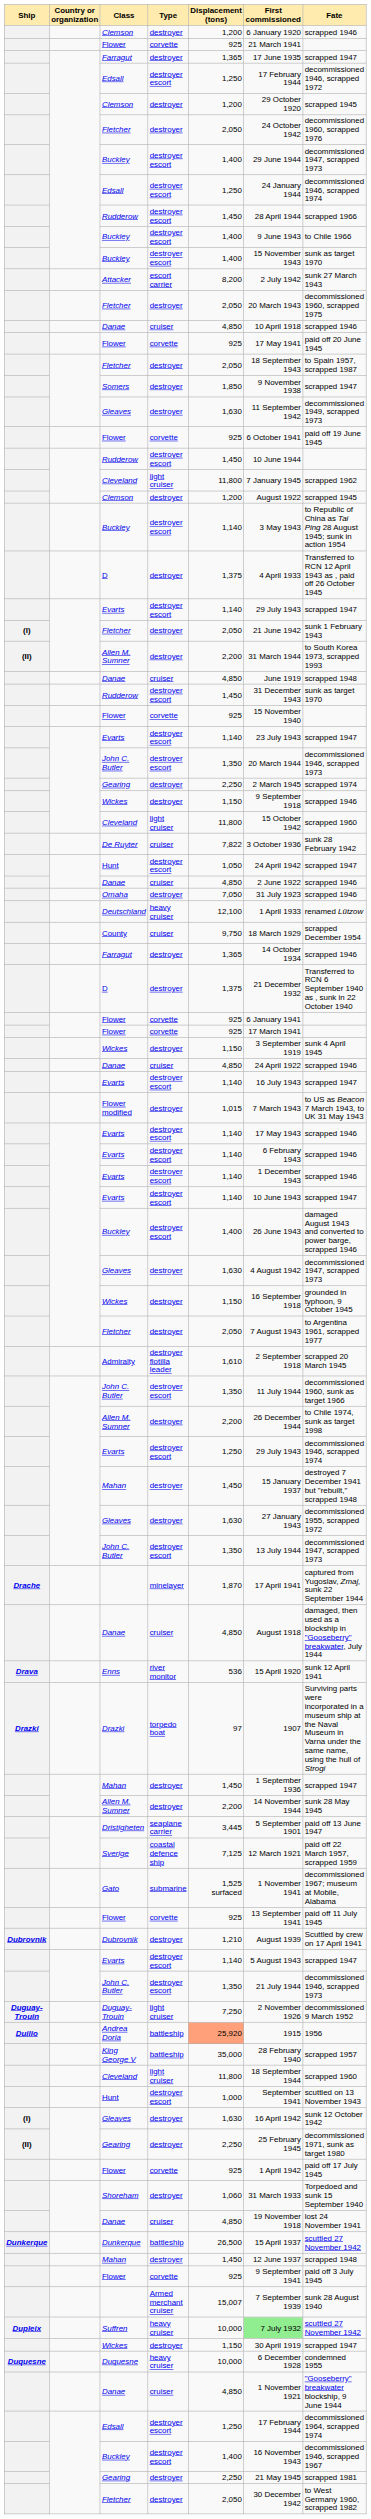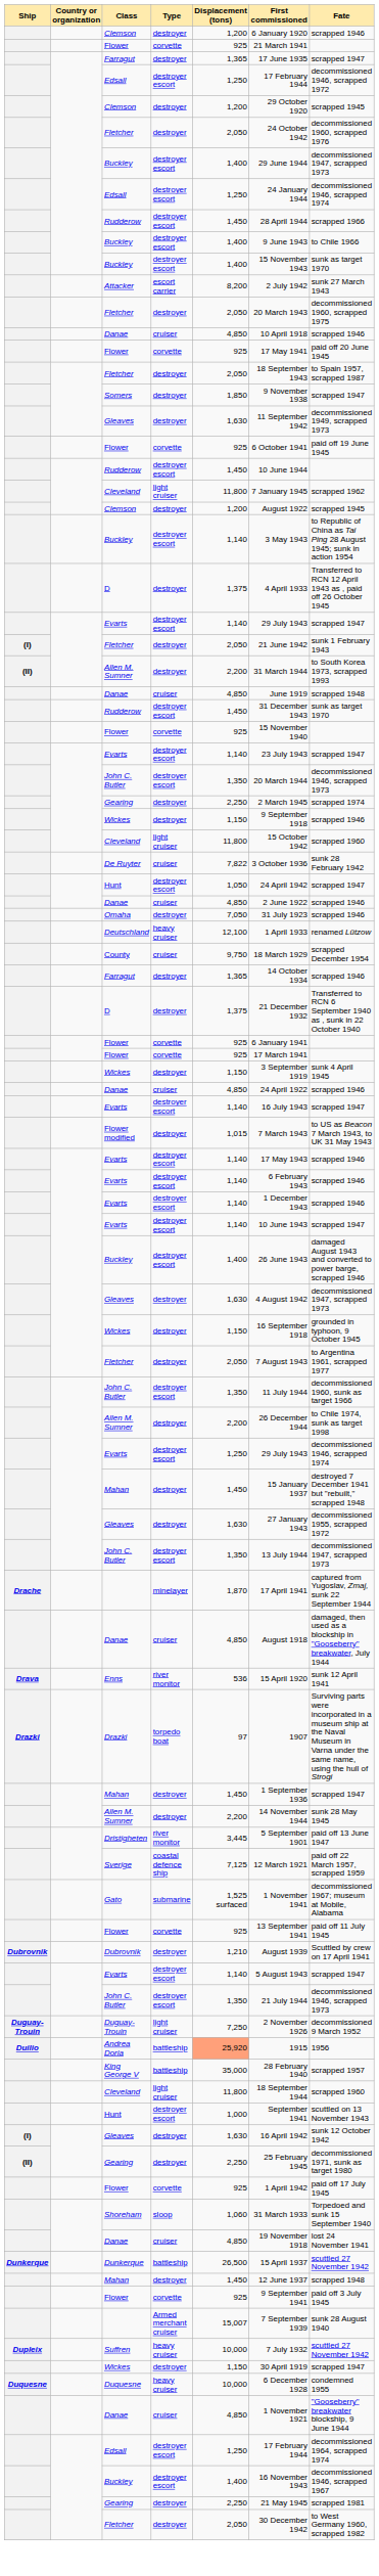- row: Admiralty | destroyer flotilla leader | 1,610 | 2 September 1918 | scrapped 20 March 1945
Dristigheten | Type: seaplane carrier -> river monitor
Shoreham | Type: destroyer -> sloop
Suffren | First commissioned: lightgreen background -> no background
